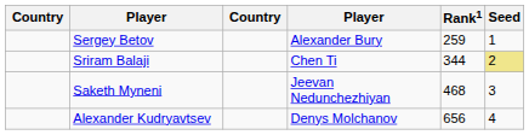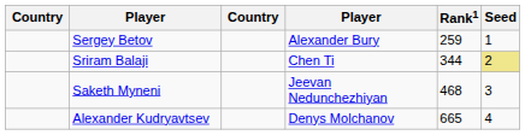Alexander Kudryavtsev | Rank1: 656 -> 665
